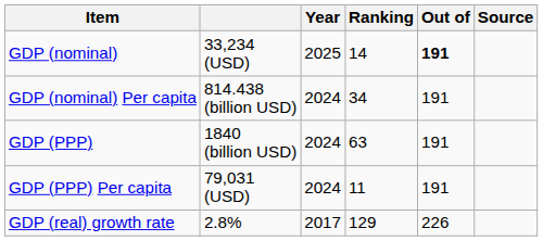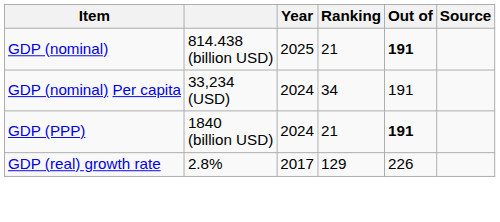GDP (nominal) | column 2: 33,234 (USD) -> 814.438 (billion USD)
GDP (nominal) | Ranking: 14 -> 21
GDP (nominal) Per capita | column 2: 814.438 (billion USD) -> 33,234 (USD)
GDP (PPP) | Ranking: 63 -> 21
GDP (PPP) | Out of: normal -> bold
- row: GDP (PPP) Per capita | 79,031 (USD) | 2024 | 11 | 191
